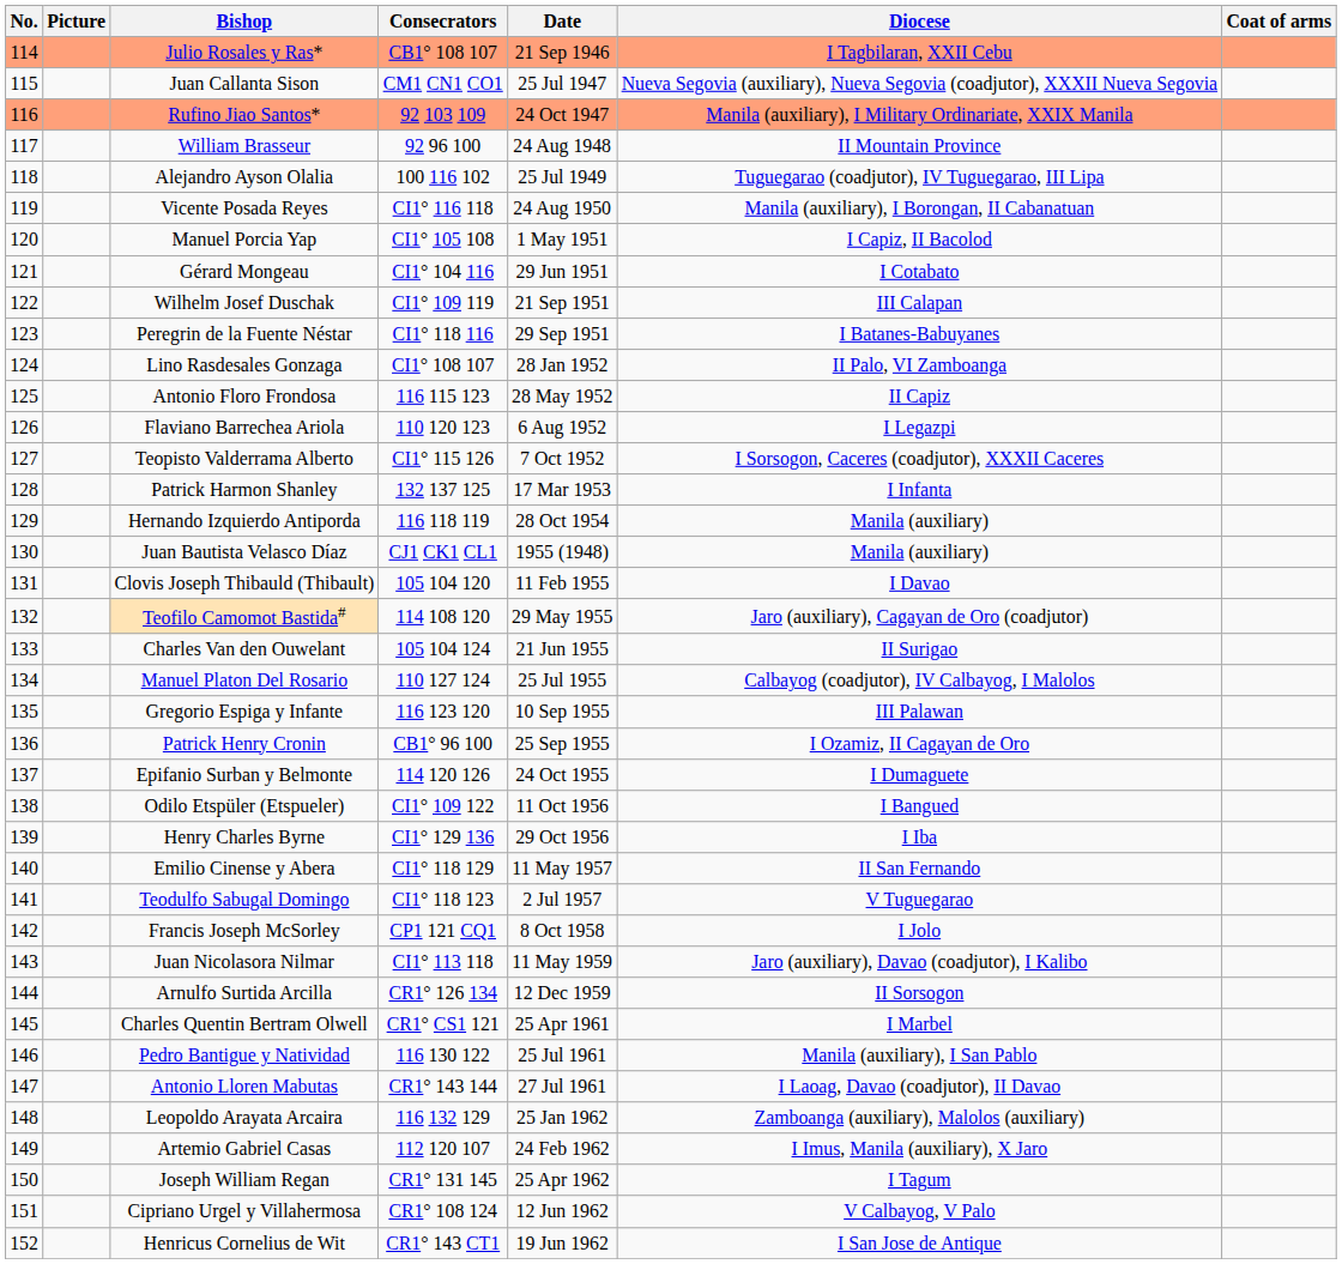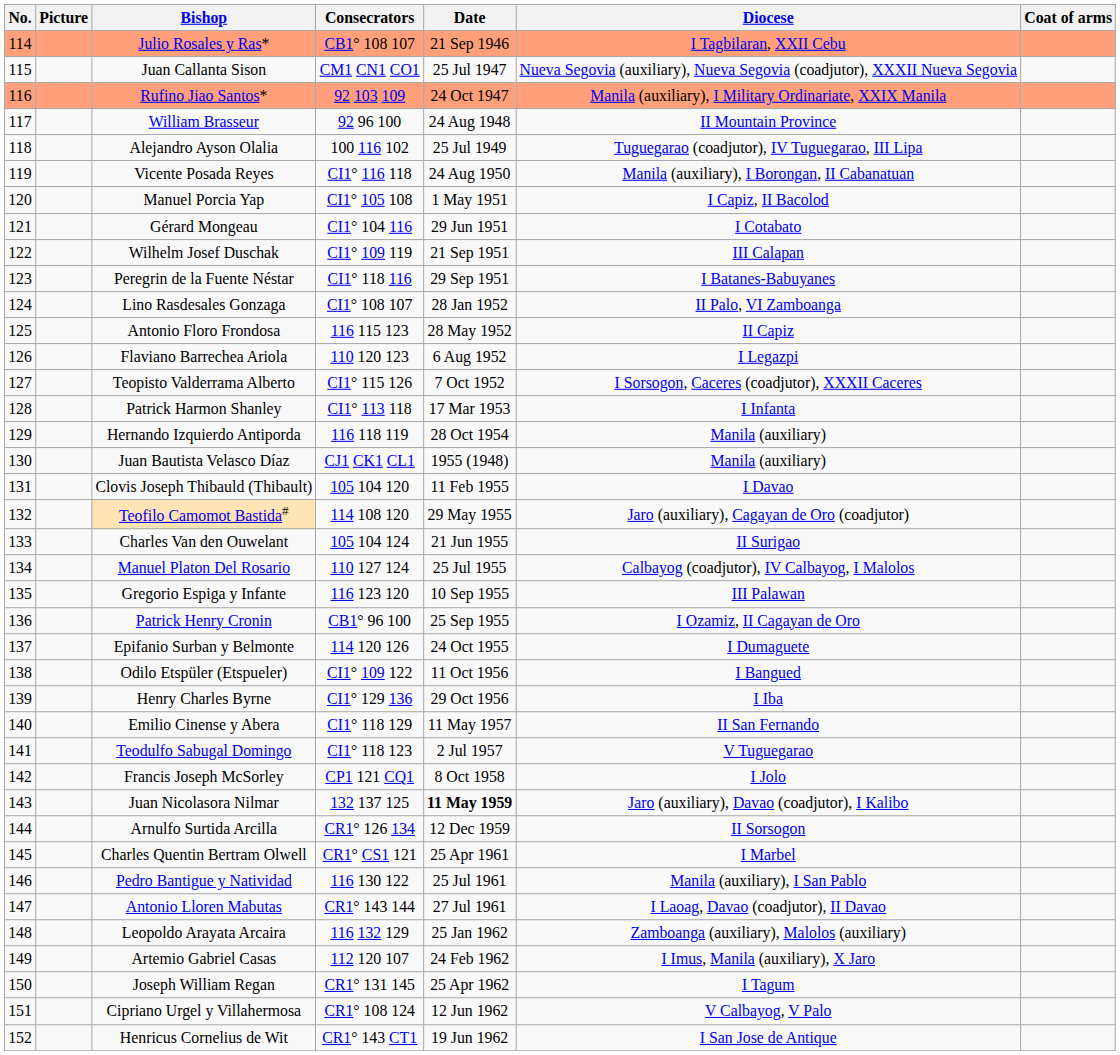Patrick Harmon Shanley | Consecrators: 132 137 125 -> CI1° 113 118
Juan Nicolasora Nilmar | Consecrators: CI1° 113 118 -> 132 137 125
Juan Nicolasora Nilmar | Date: normal -> bold
